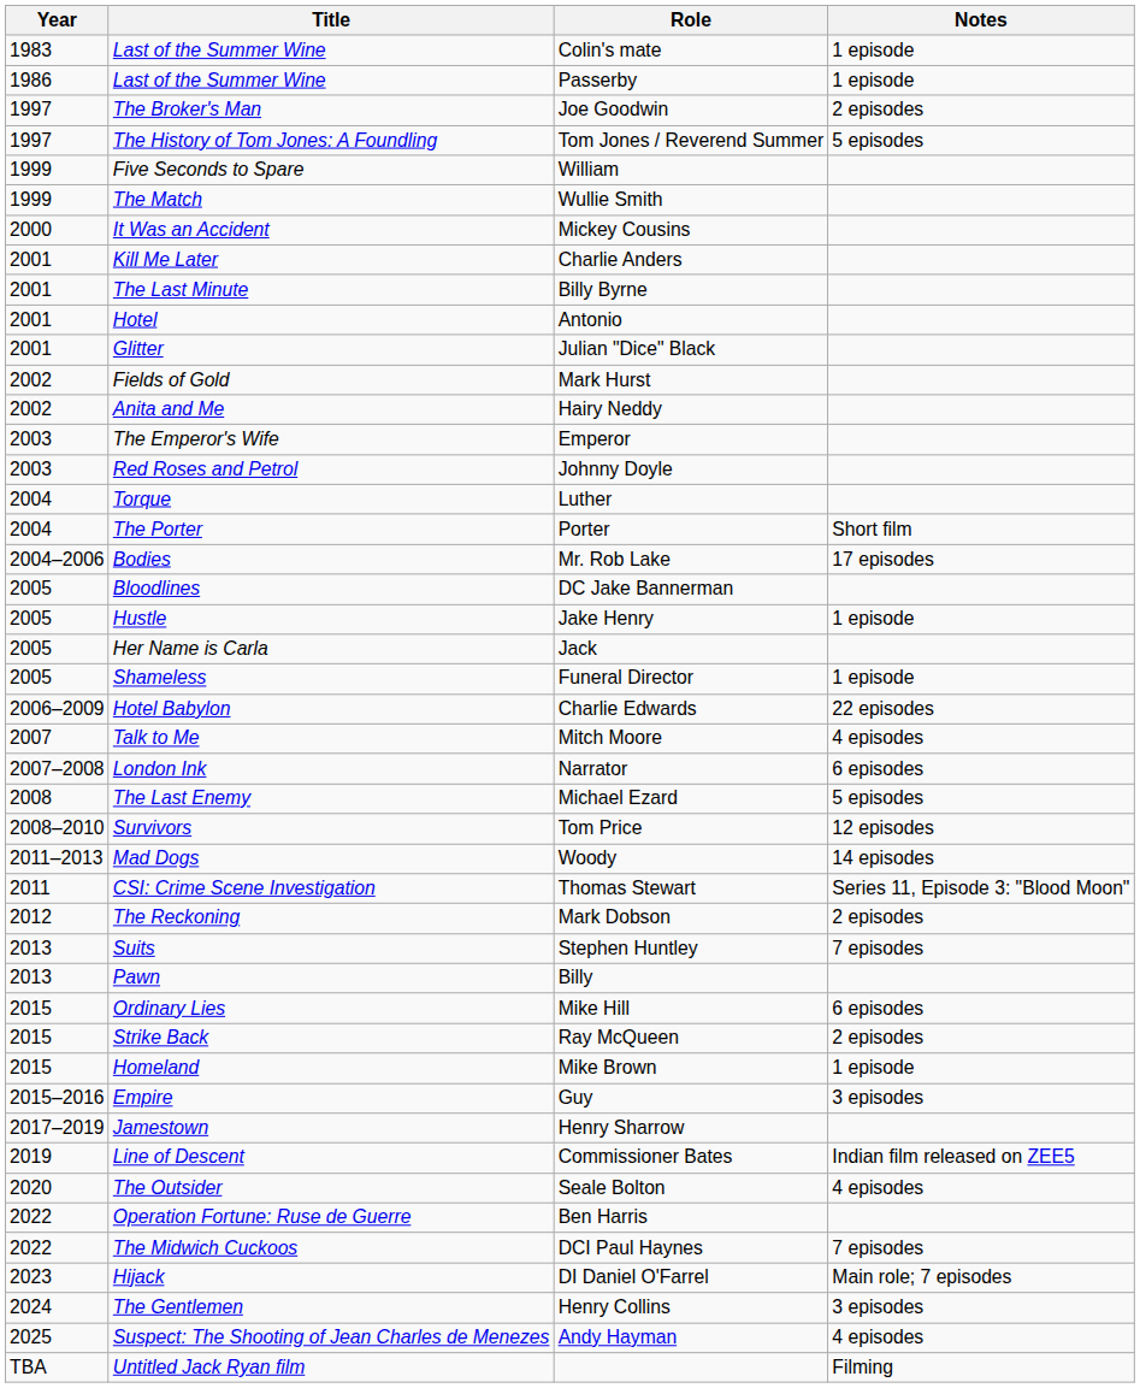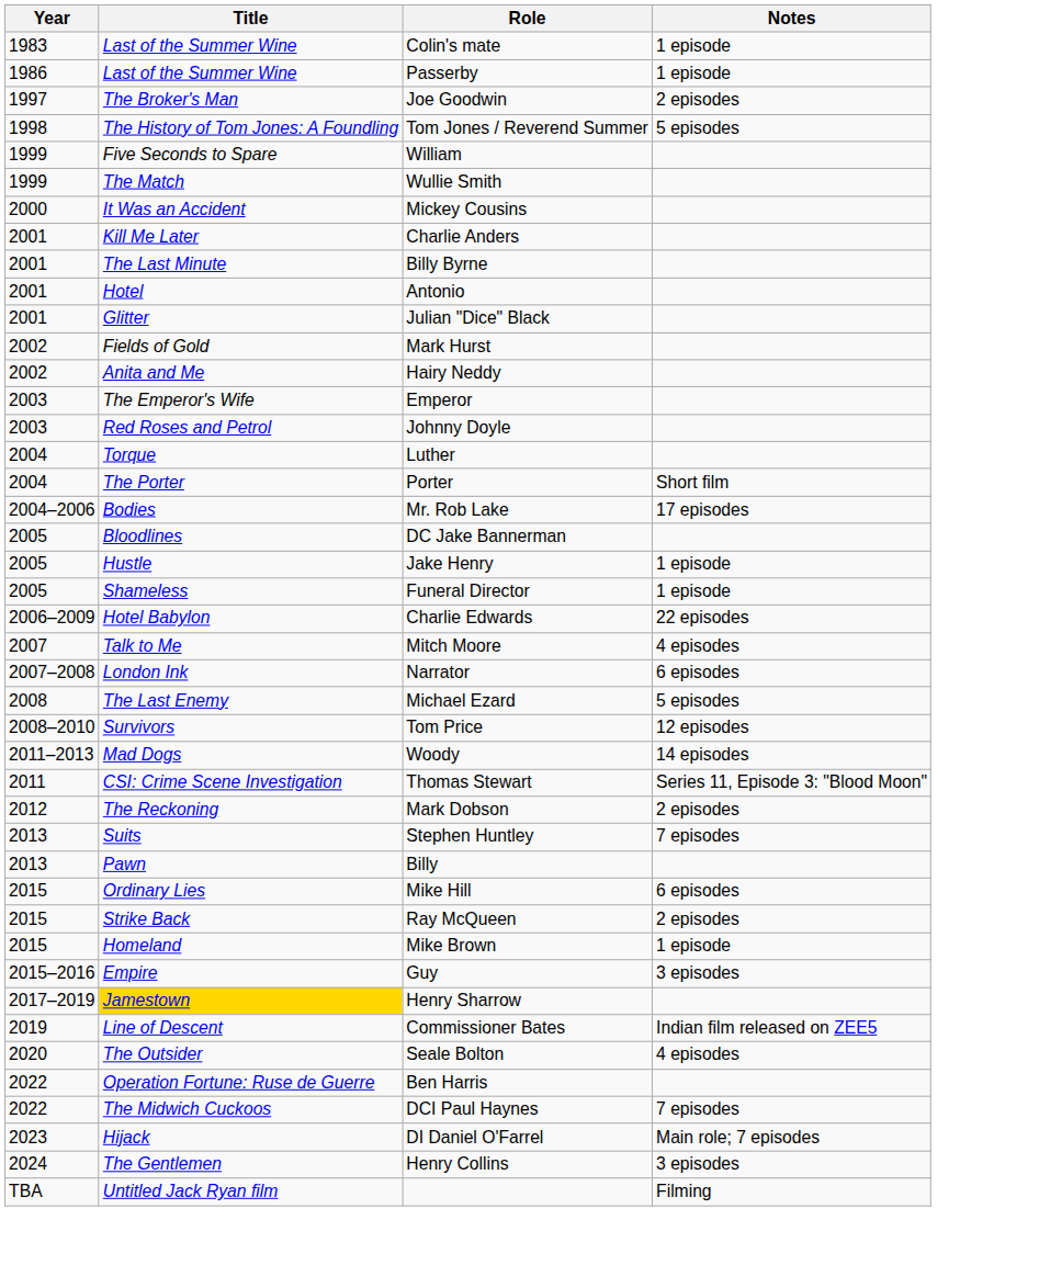Tom Jones / Reverend Summer | Year: 1997 -> 1998
- row: 2005 | Her Name is Carla | Jack
Henry Sharrow | Title: no background -> gold background
- row: 2025 | Suspect: The Shooting of Jean Charles de Menezes | Andy Hayman | 4 episodes
